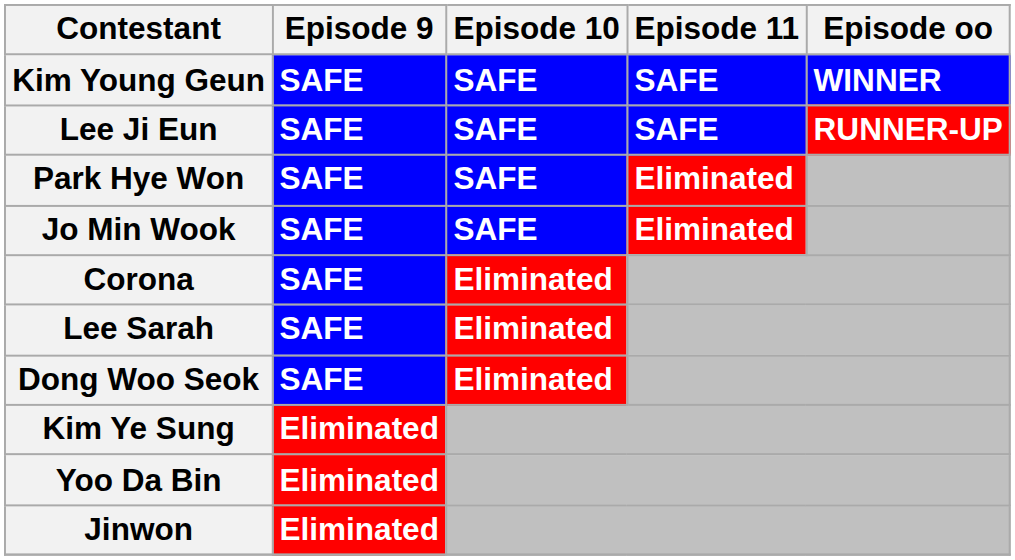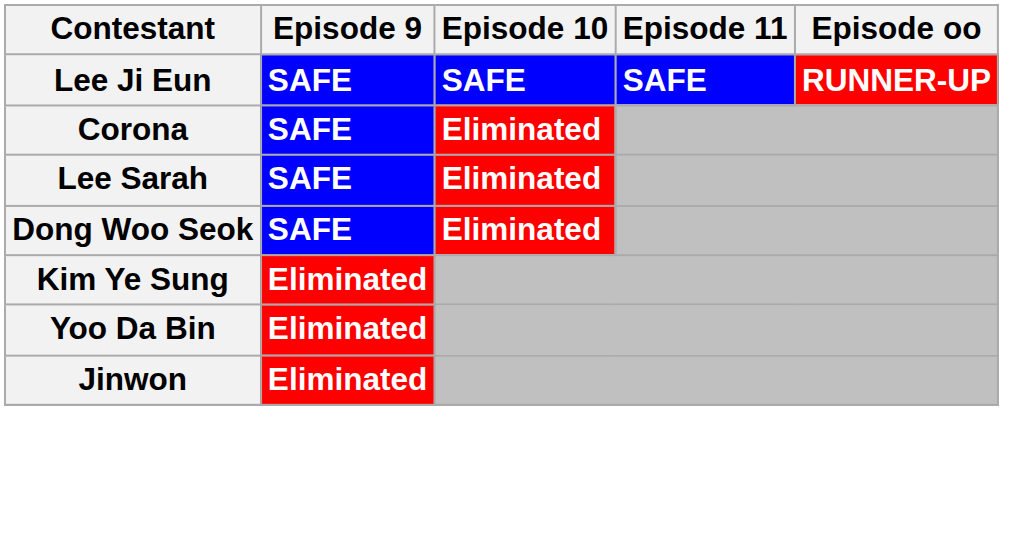- row: Kim Young Geun | SAFE | SAFE | SAFE | WINNER
- row: Park Hye Won | SAFE | SAFE | Eliminated
- row: Jo Min Wook | SAFE | SAFE | Eliminated
